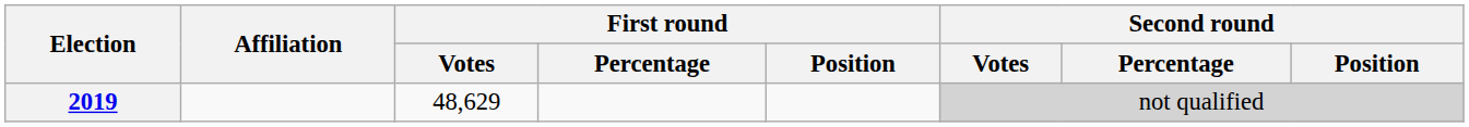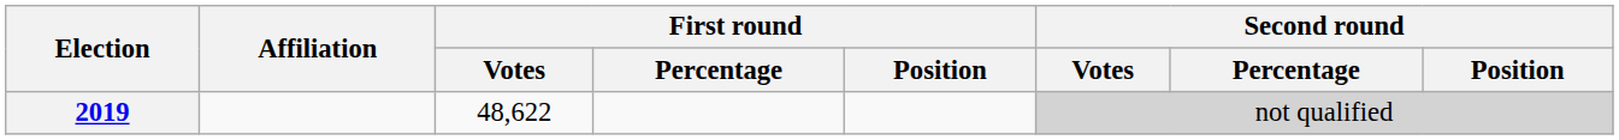2019 | First round / Votes: 48,629 -> 48,622
